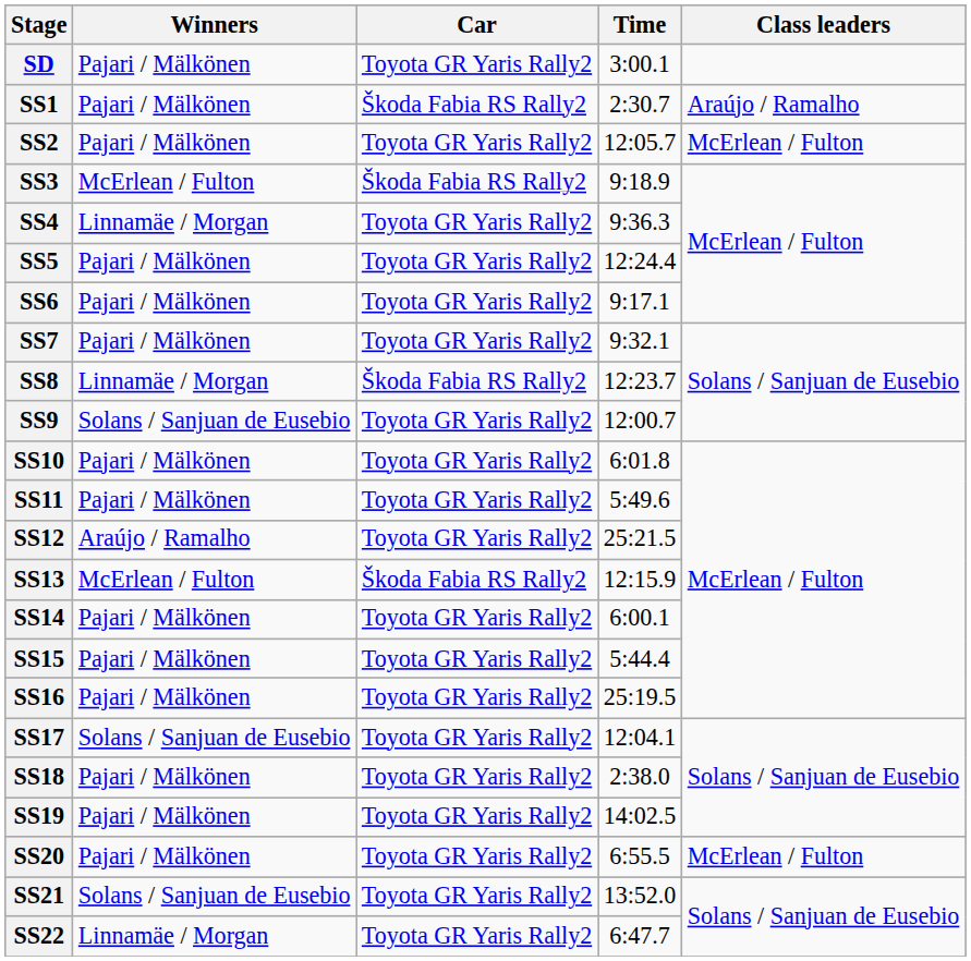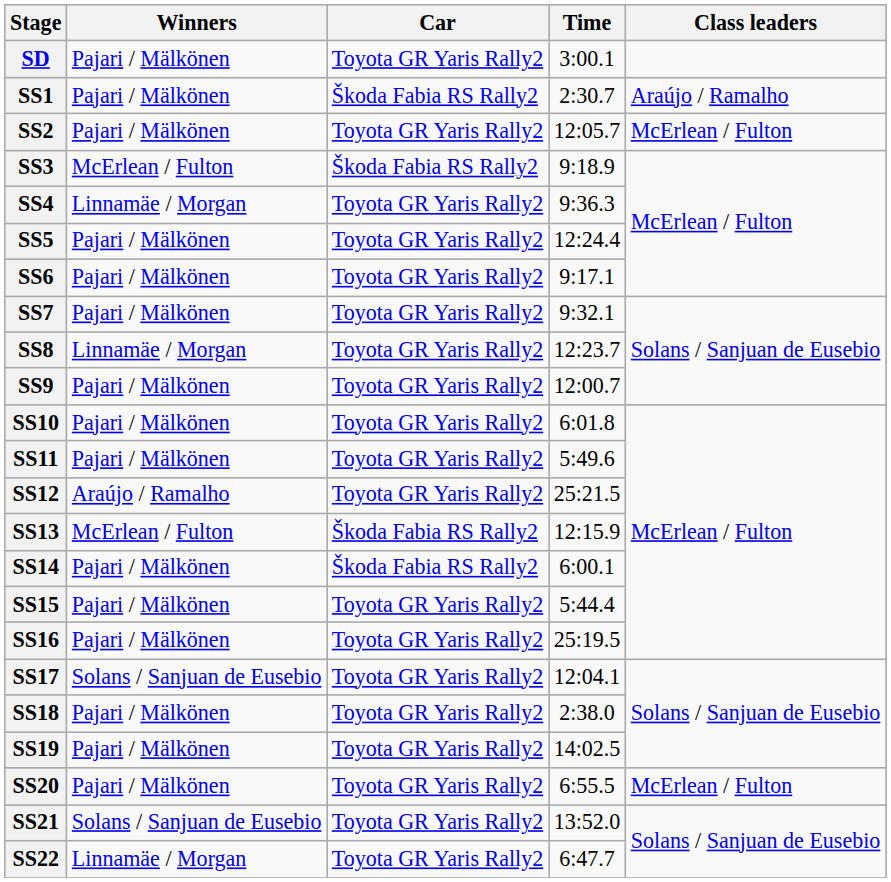SS8 | Car: Škoda Fabia RS Rally2 -> Toyota GR Yaris Rally2
SS9 | Winners: Solans / Sanjuan de Eusebio -> Pajari / Mälkönen
SS14 | Car: Toyota GR Yaris Rally2 -> Škoda Fabia RS Rally2
